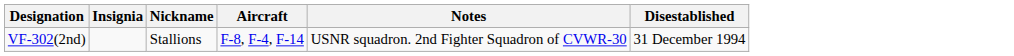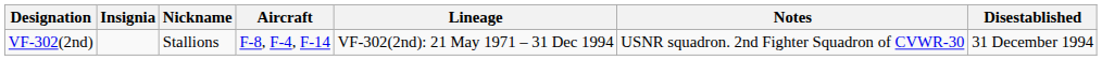+ column: Lineage | VF-302(2nd): 21 May 1971 – 31 Dec 1994
